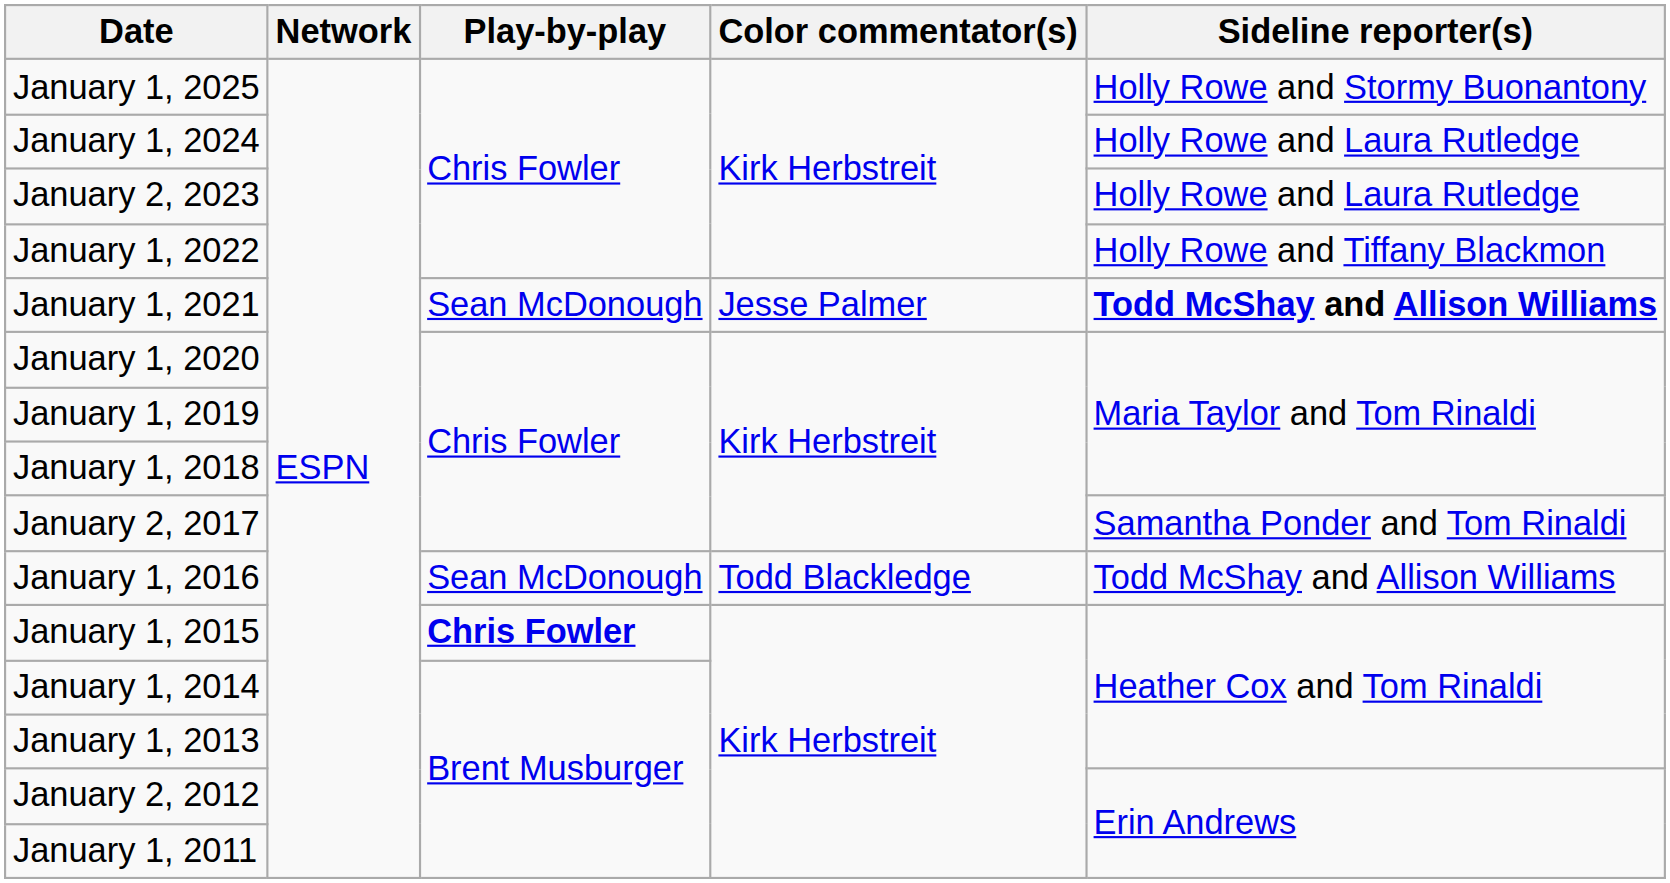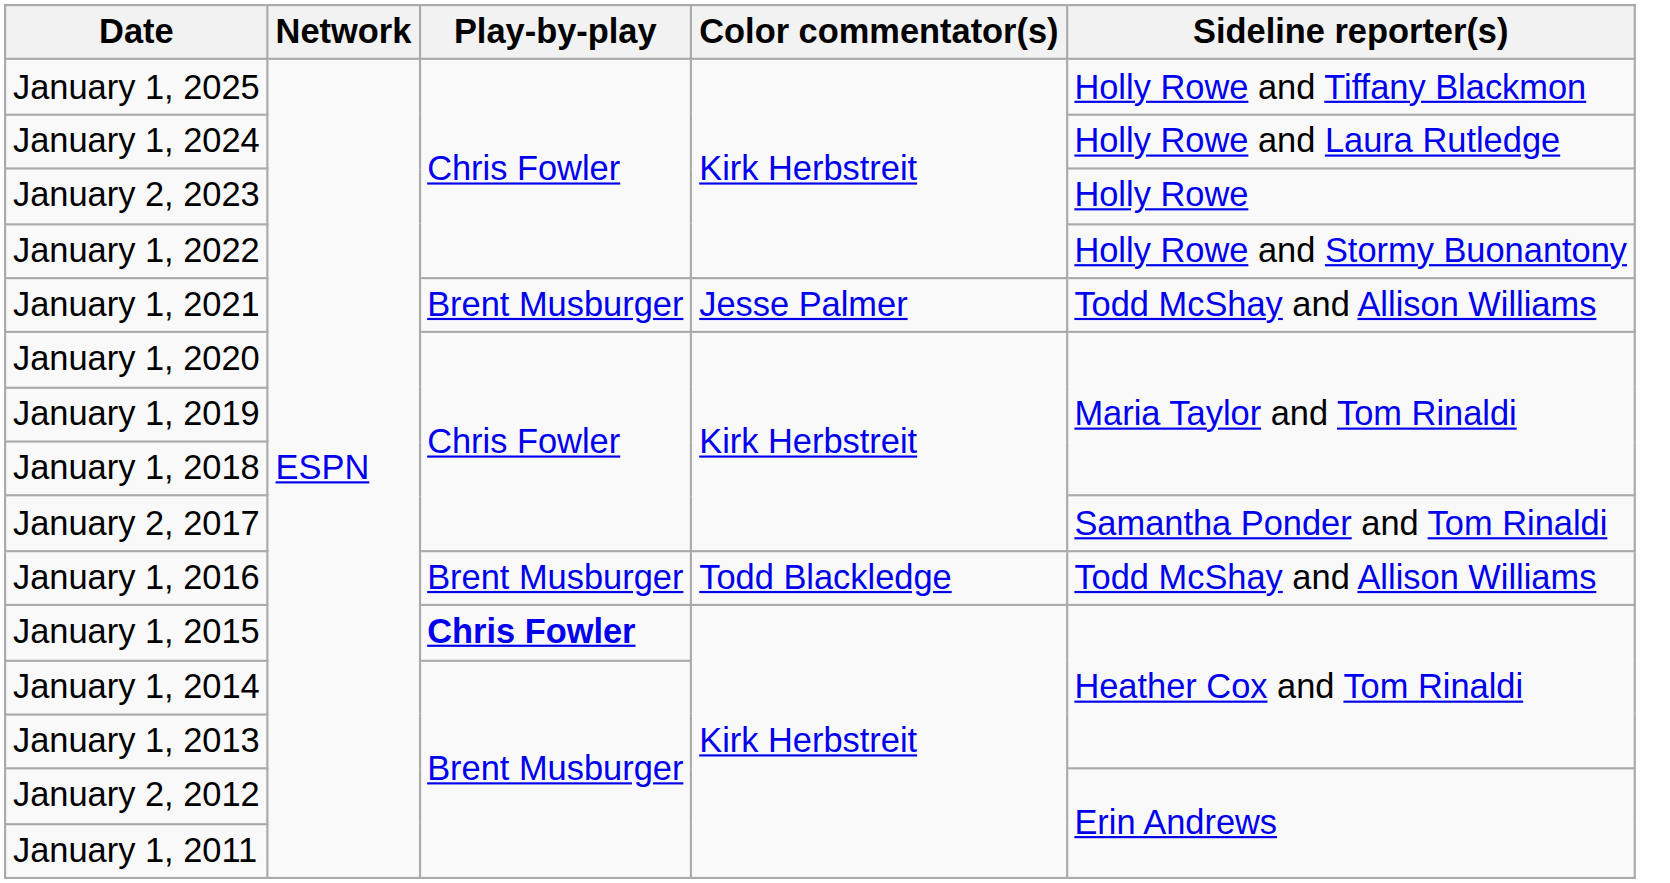January 1, 2025 | Sideline reporter(s): Holly Rowe and Stormy Buonantony -> Holly Rowe and Tiffany Blackmon
January 2, 2023 | Sideline reporter(s): Holly Rowe and Laura Rutledge -> Holly Rowe
January 1, 2022 | Sideline reporter(s): Holly Rowe and Tiffany Blackmon -> Holly Rowe and Stormy Buonantony
January 1, 2021 | Play-by-play: Sean McDonough -> Brent Musburger
January 1, 2021 | Sideline reporter(s): bold -> normal
January 1, 2016 | Play-by-play: Sean McDonough -> Brent Musburger
